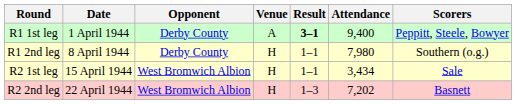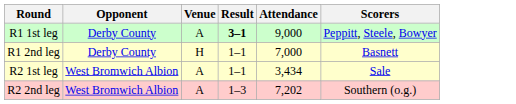- column: Date | 1 April 1944 | 8 April 1944 | 15 April 1944 | 22 April 1944
R1 1st leg | Attendance: 9,400 -> 9,000
R1 2nd leg | Attendance: 7,980 -> 7,000
R1 2nd leg | Scorers: Southern (o.g.) -> Basnett
R2 1st leg | Venue: H -> A
R2 2nd leg | Venue: H -> A
R2 2nd leg | Scorers: Basnett -> Southern (o.g.)
